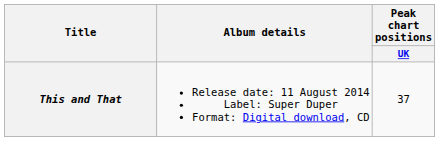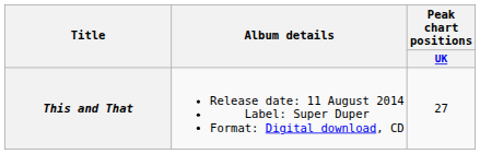This and That | Peak chart positions / UK: 37 -> 27
